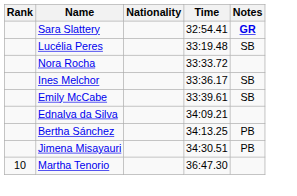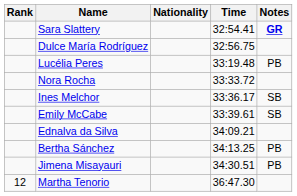+ row: Dulce María Rodríguez | 32:56.75
Lucélia Peres | Notes: SB -> PB
Martha Tenorio | Rank: 10 -> 12
